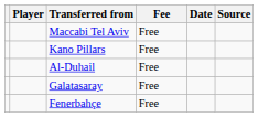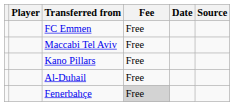+ row: FC Emmen | Free
- row: Galatasaray | Free
Fenerbahçe | Fee: no background -> lightgrey background
